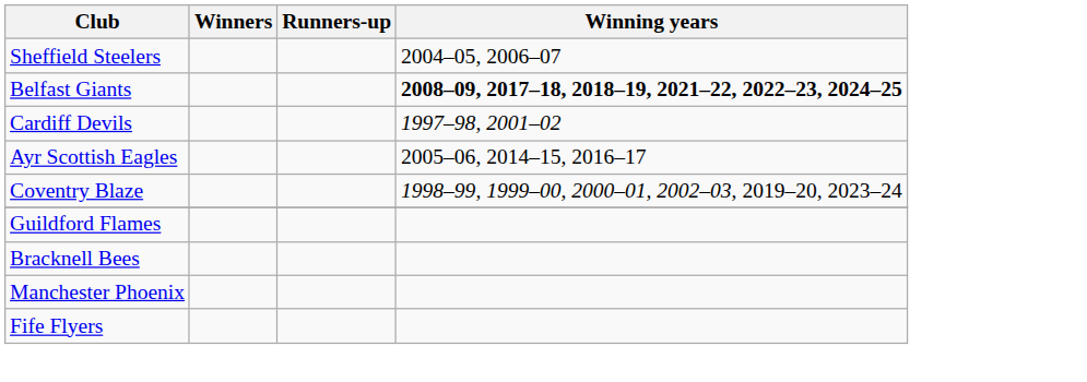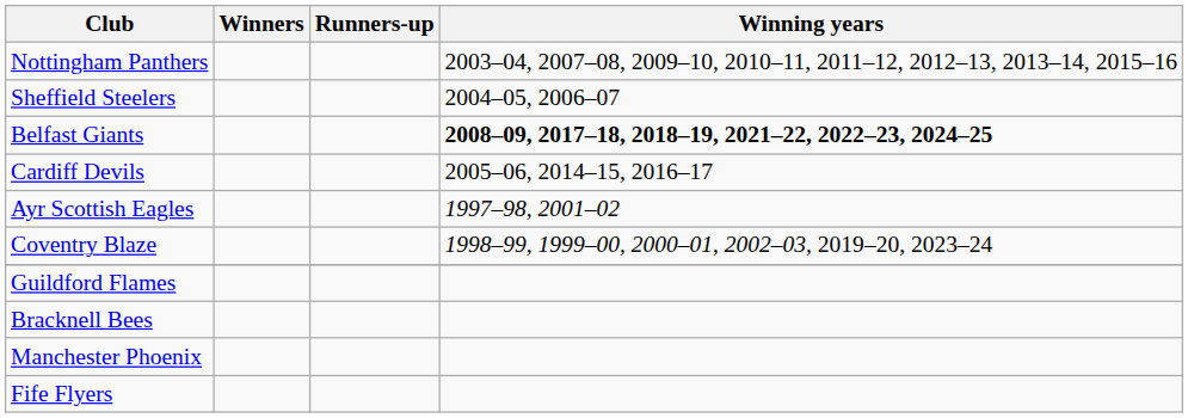+ row: Nottingham Panthers | 2003–04, 2007–08, 2009–10, 2010–11, 2011–12, 2012–13, 2013–14, 2015–16
Cardiff Devils | Winning years: 1997–98, 2001–02 -> 2005–06, 2014–15, 2016–17
Ayr Scottish Eagles | Winning years: 2005–06, 2014–15, 2016–17 -> 1997–98, 2001–02
